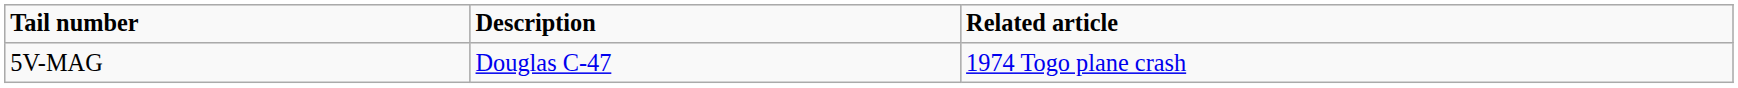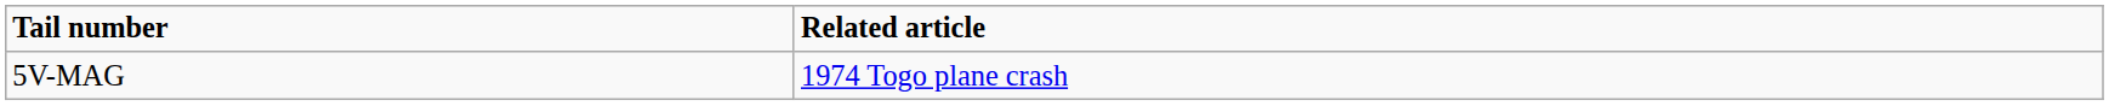- column: Description | Douglas C-47
